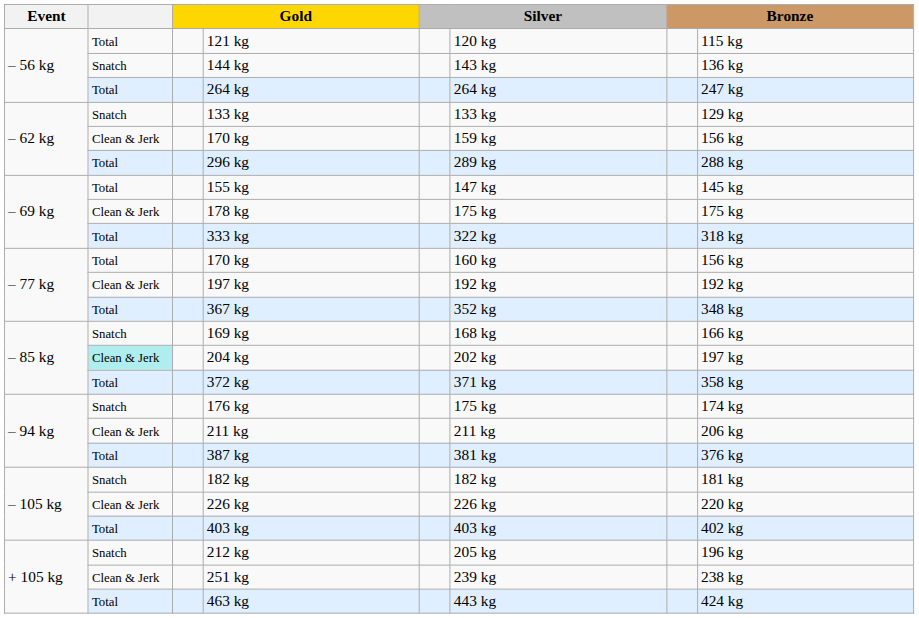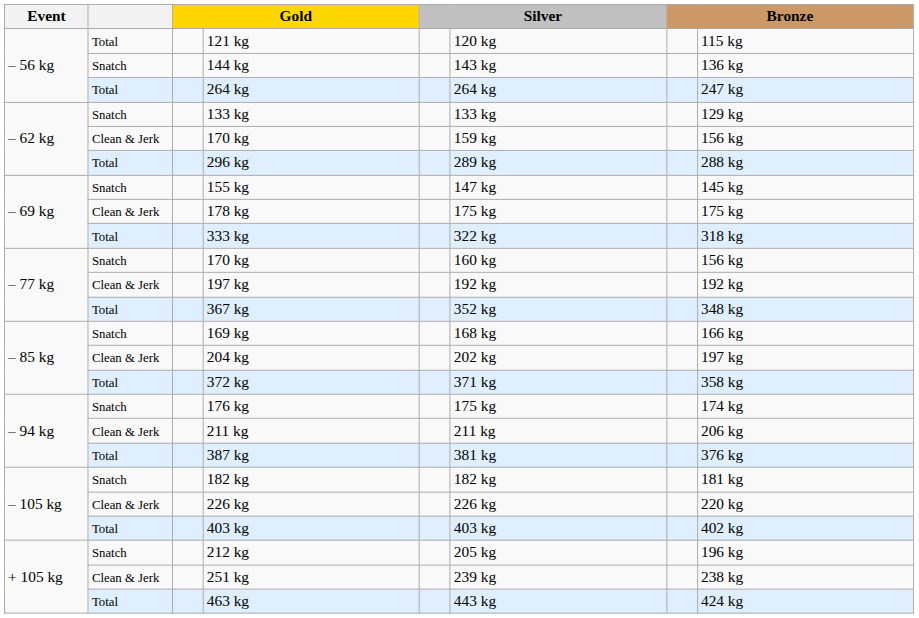155 kg | column 2: Total -> Snatch
– 77 kg / 170 kg | column 2: Total -> Snatch
204 kg | column 2: paleturquoise background -> no background
